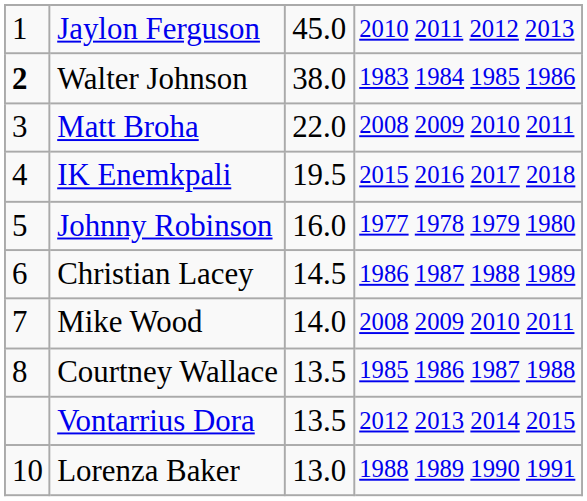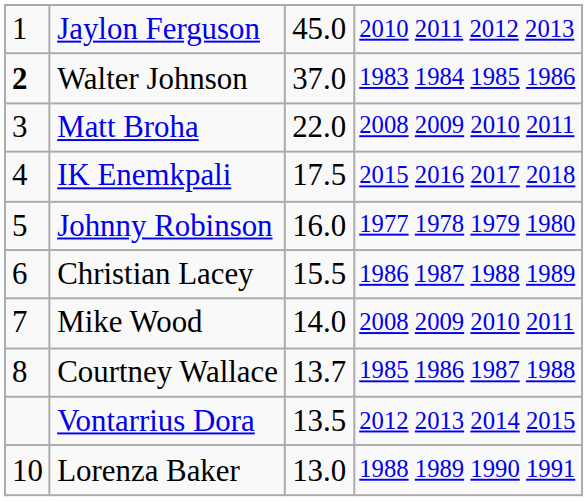Walter Johnson | column 3: 38.0 -> 37.0
IK Enemkpali | column 3: 19.5 -> 17.5
Christian Lacey | column 3: 14.5 -> 15.5
Courtney Wallace | column 3: 13.5 -> 13.7
